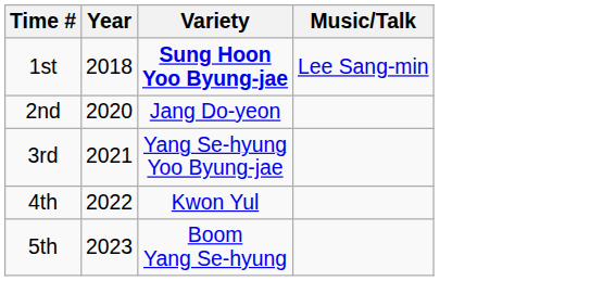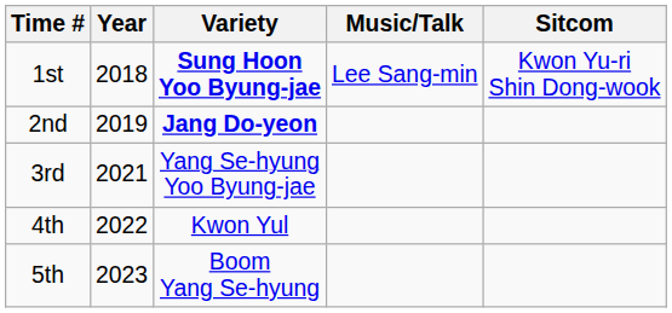+ column: Sitcom | Kwon Yu-ri Shin Dong-wook
2nd | Year: 2020 -> 2019
2nd | Variety: normal -> bold
